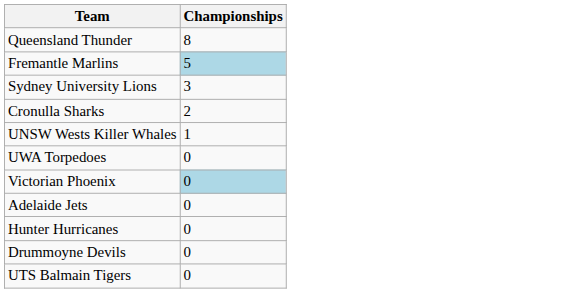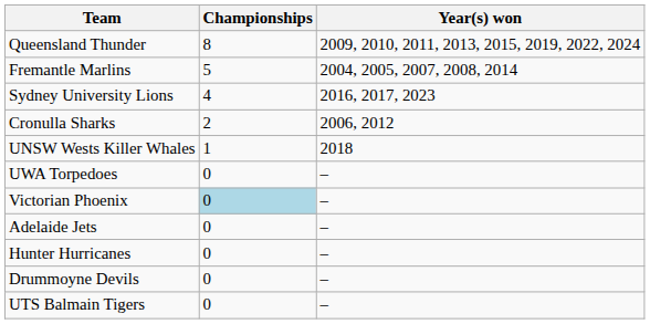+ column: Year(s) won | 2009, 2010, 2011, 2013, 2015, 2019, 2022, 2024 | 2004, 2005, 2007, 2008, 2014 | 2016, 2017, 2023 | 2006, 2012 | 2018 | – | – | – | – | – | –
Fremantle Marlins | Championships: lightblue background -> no background
Sydney University Lions | Championships: 3 -> 4
